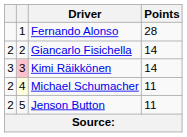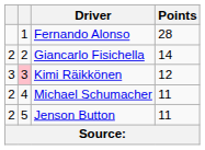Kimi Räikkönen | Points: 14 -> 12
Michael Schumacher | column 2: lightyellow background -> no background
